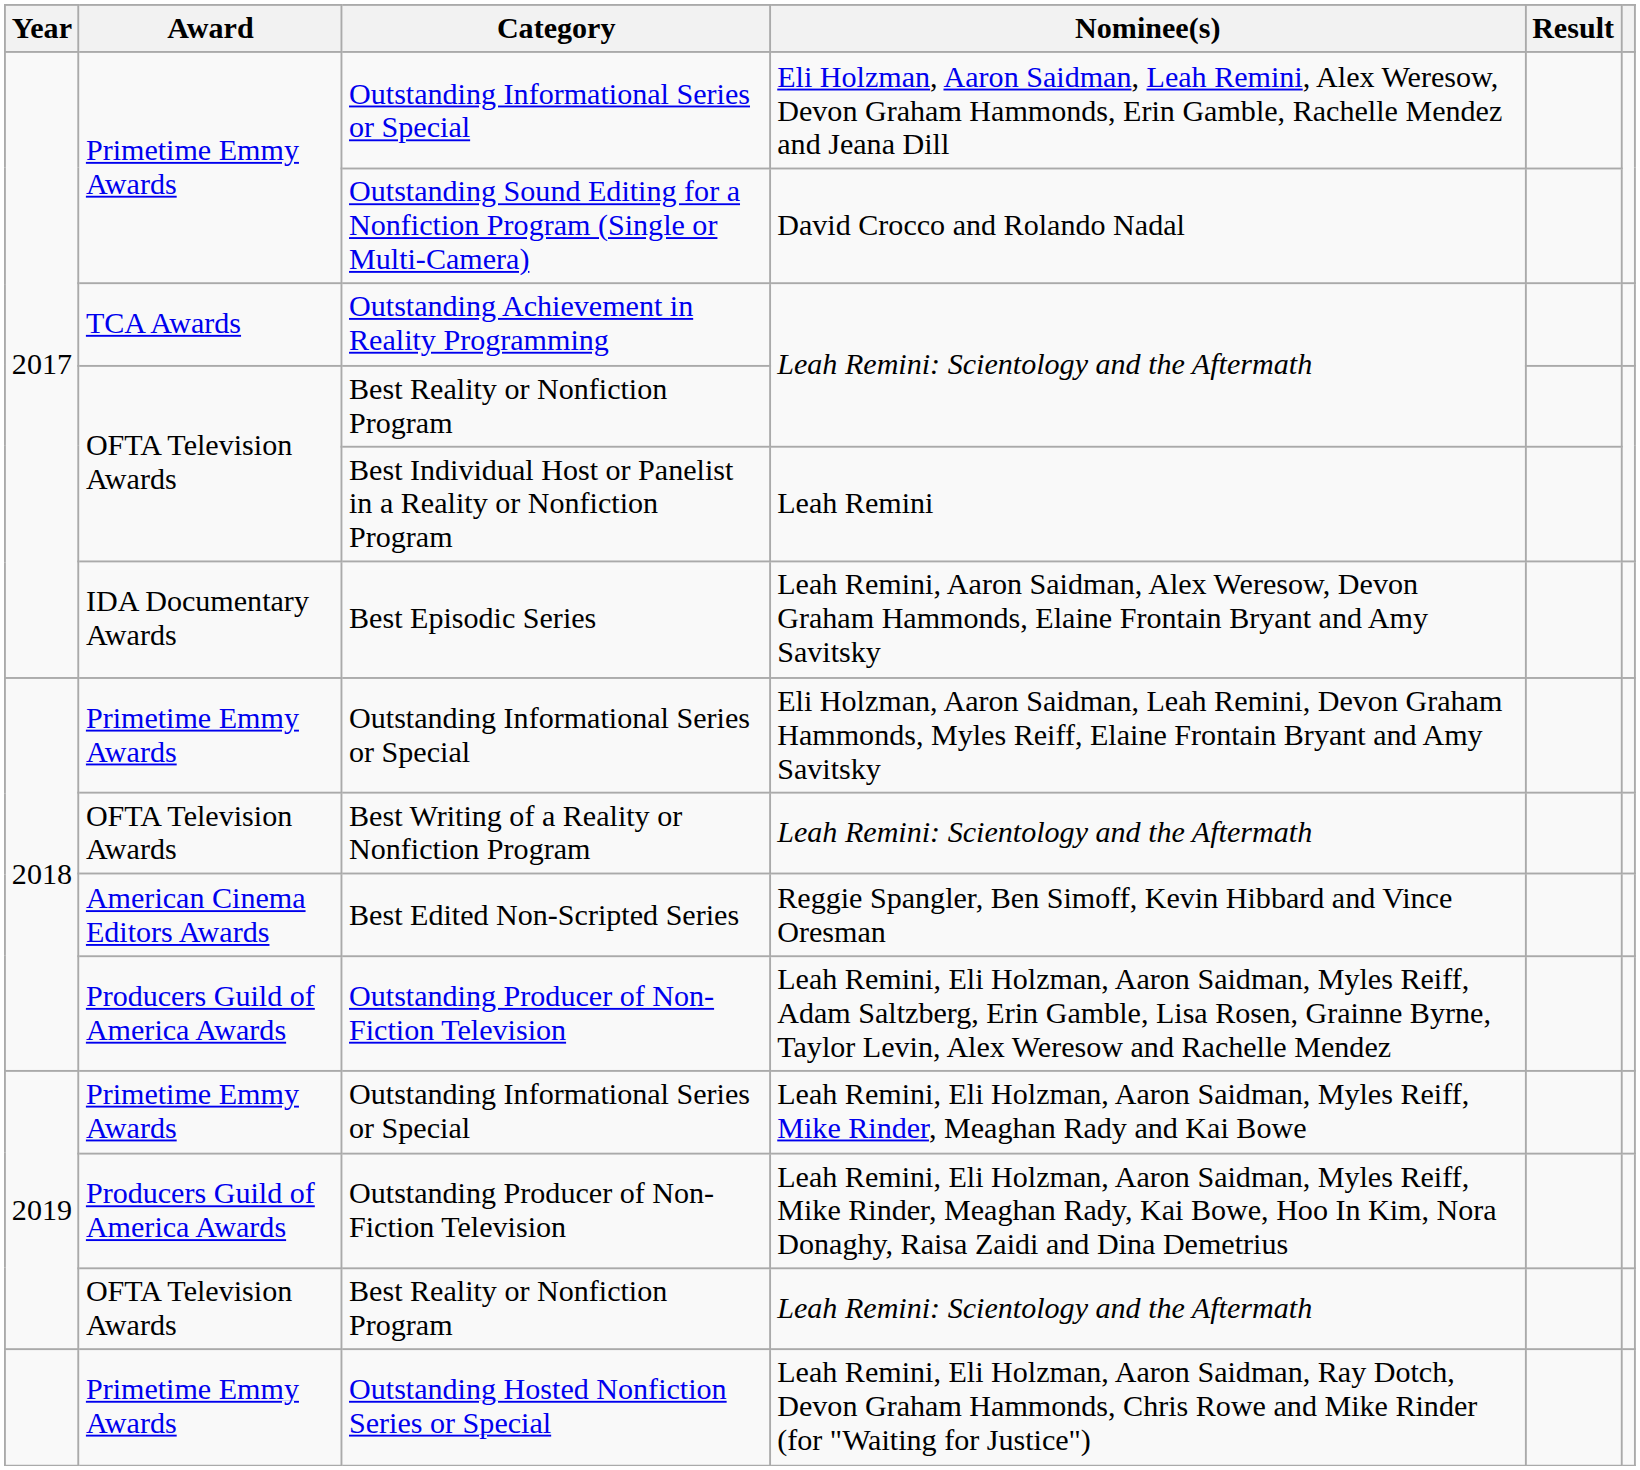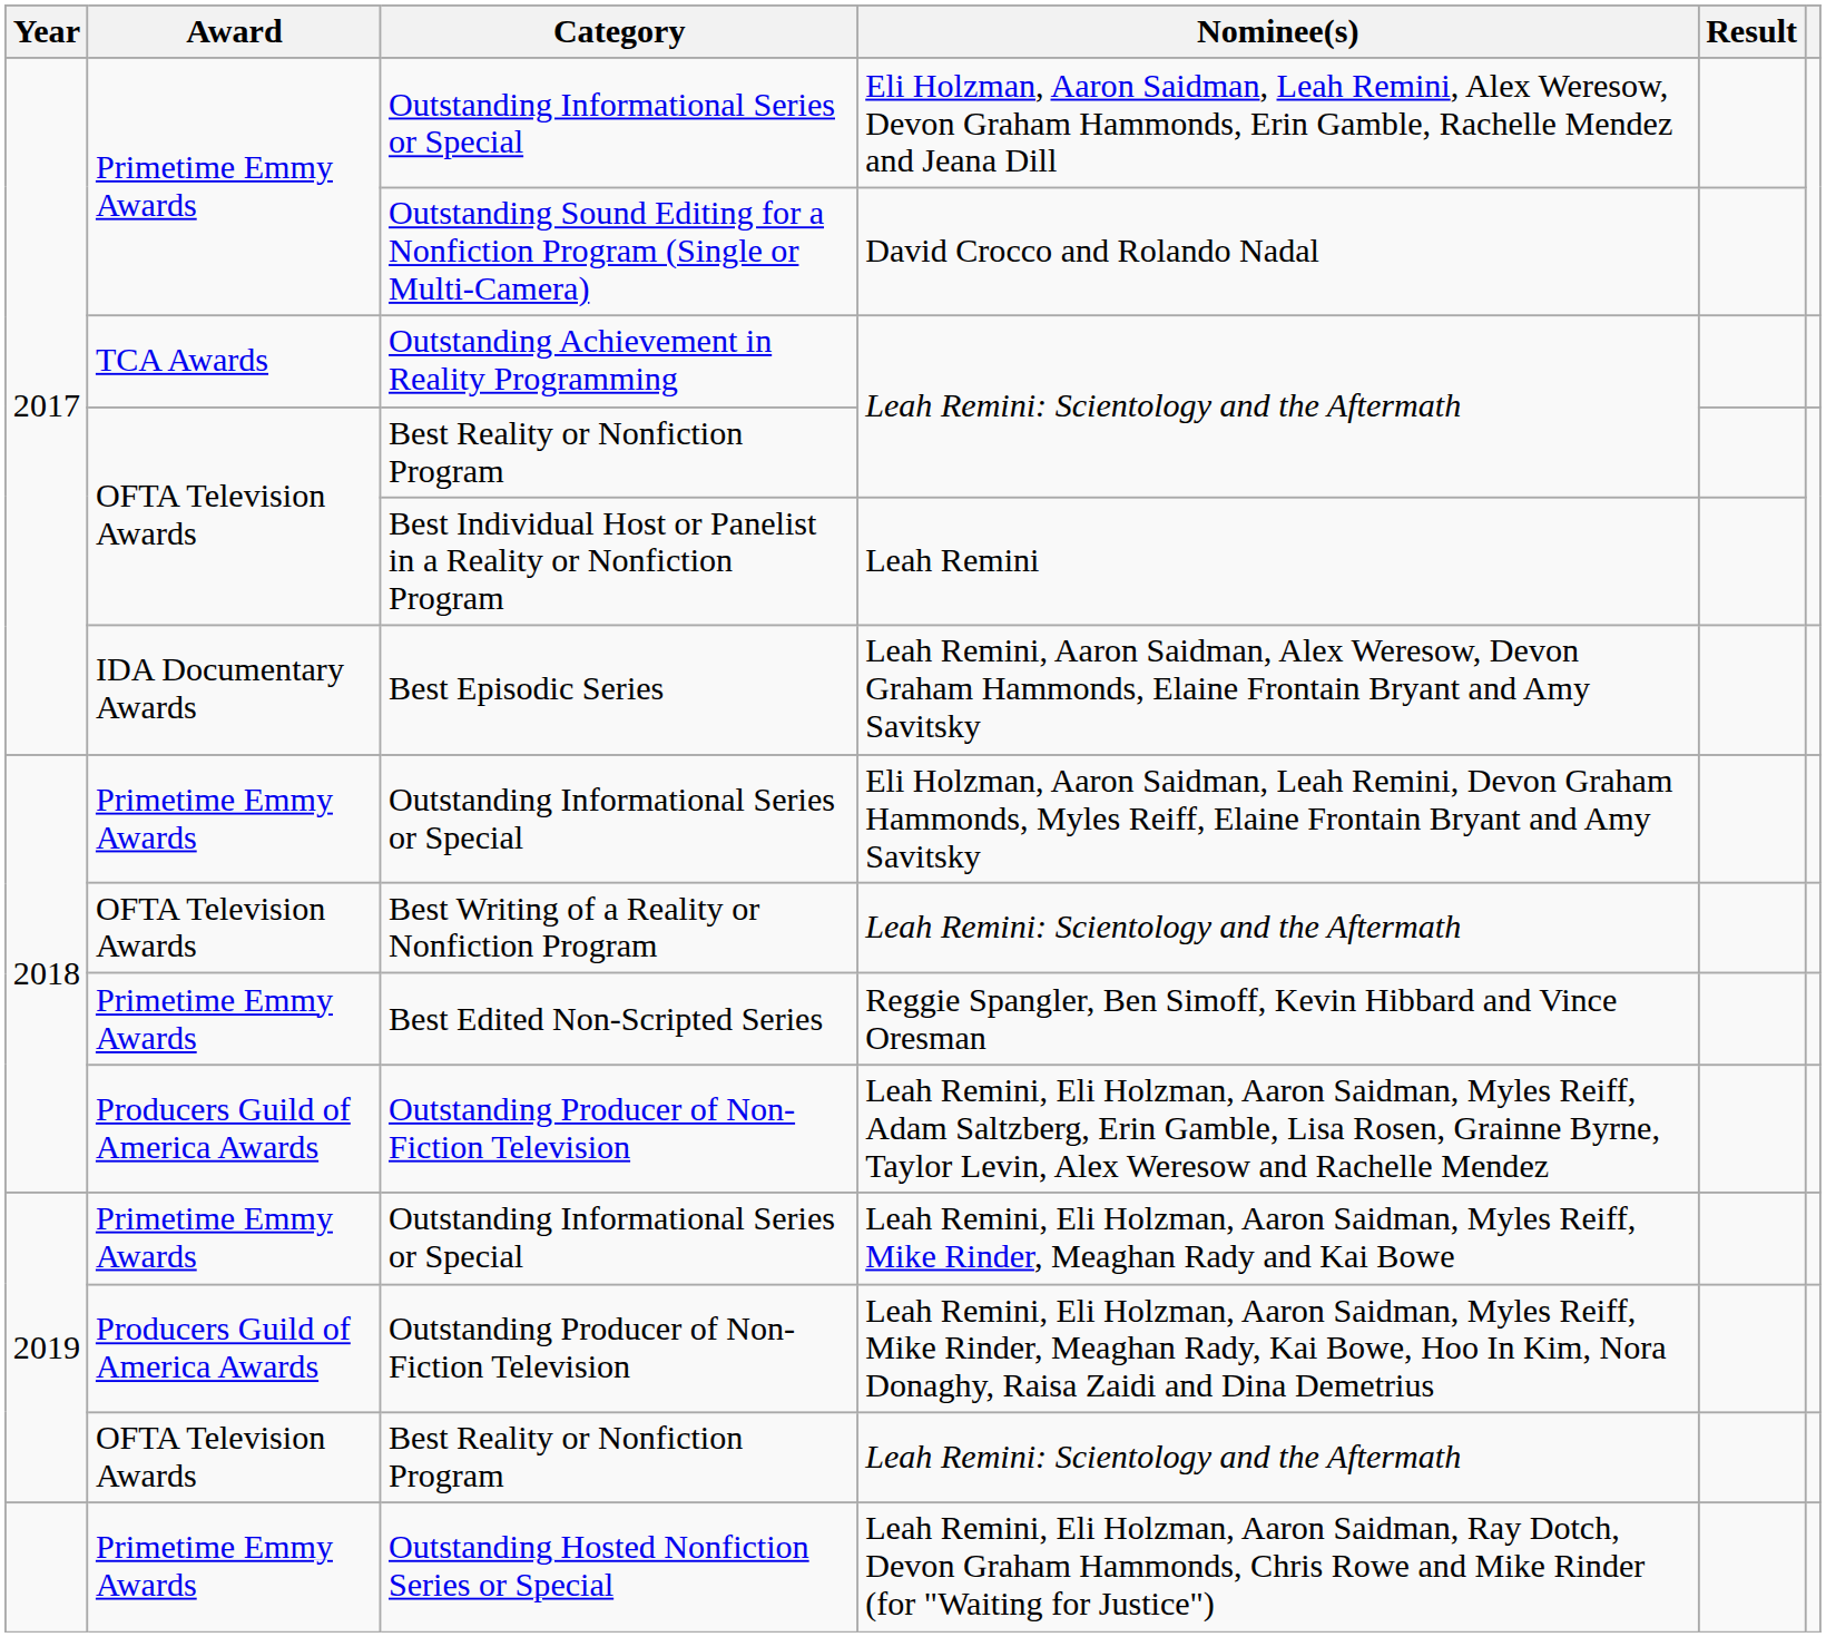Reggie Spangler, Ben Simoff, Kevin Hibbard and Vince Oresman | Award: American Cinema Editors Awards -> Primetime Emmy Awards
